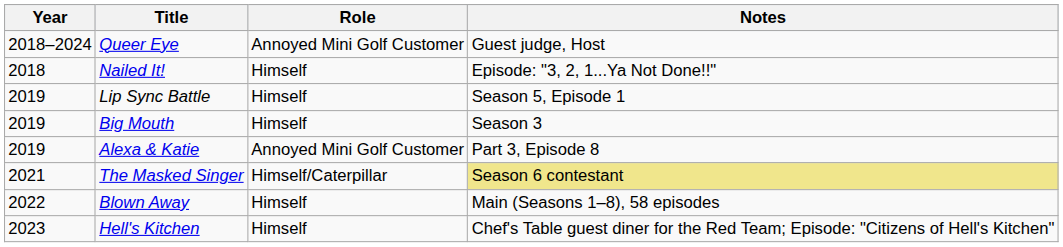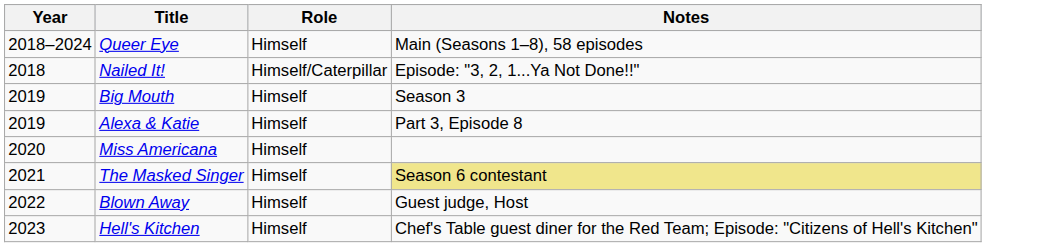Queer Eye | Role: Annoyed Mini Golf Customer -> Himself
Queer Eye | Notes: Guest judge, Host -> Main (Seasons 1–8), 58 episodes
Nailed It! | Role: Himself -> Himself/Caterpillar
- row: 2019 | Lip Sync Battle | Himself | Season 5, Episode 1
Alexa & Katie | Role: Annoyed Mini Golf Customer -> Himself
+ row: 2020 | Miss Americana | Himself
The Masked Singer | Role: Himself/Caterpillar -> Himself
Blown Away | Notes: Main (Seasons 1–8), 58 episodes -> Guest judge, Host
